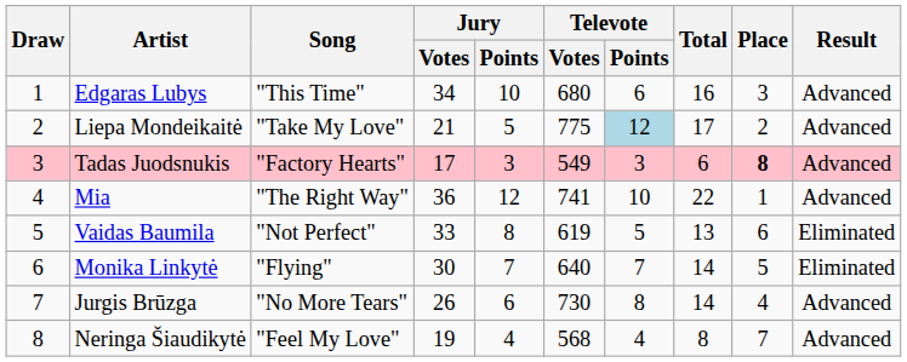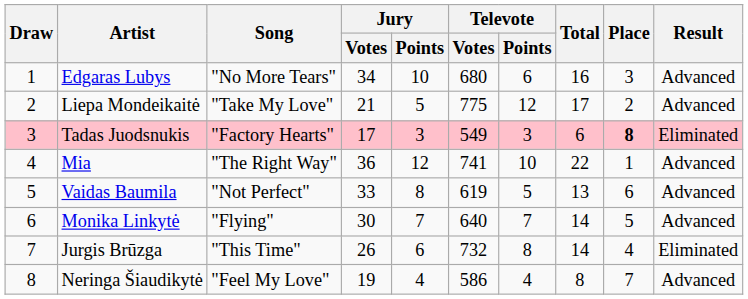Edgaras Lubys | Song: "This Time" -> "No More Tears"
Liepa Mondeikaitė | Televote / Points: lightblue background -> no background
Tadas Juodsnukis | Result: Advanced -> Eliminated
Vaidas Baumila | Result: Eliminated -> Advanced
Monika Linkytė | Result: Eliminated -> Advanced
Jurgis Brūzga | Song: "No More Tears" -> "This Time"
Jurgis Brūzga | Televote / Votes: 730 -> 732
Jurgis Brūzga | Result: Advanced -> Eliminated
Neringa Šiaudikytė | Televote / Votes: 568 -> 586
